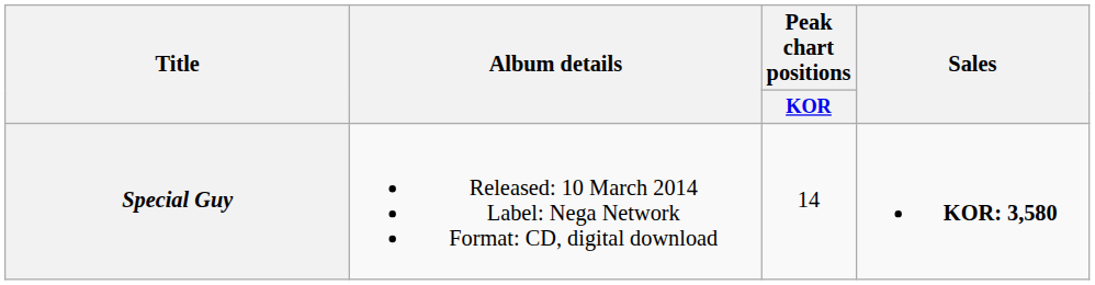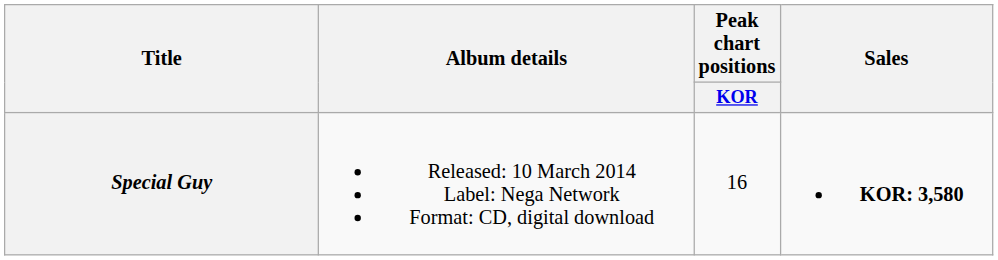Special Guy | Peak chart positions / KOR: 14 -> 16
